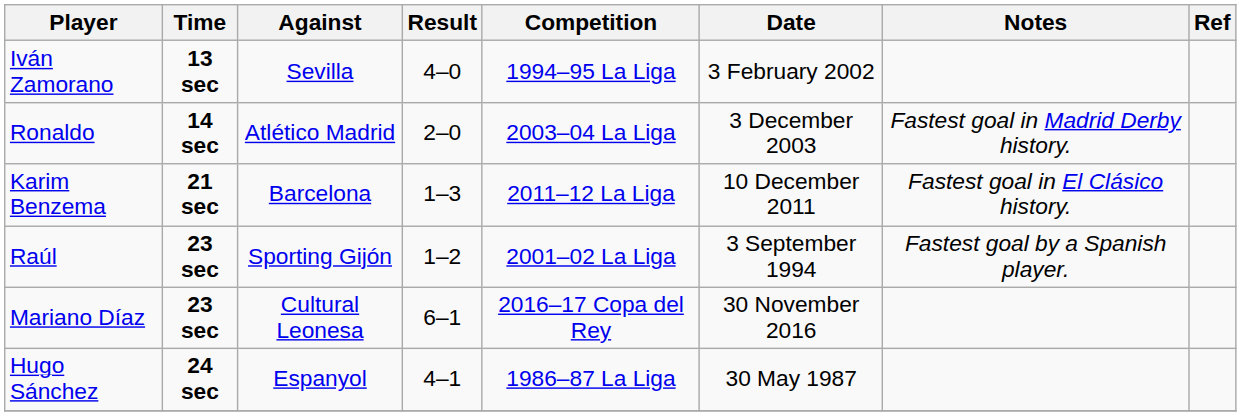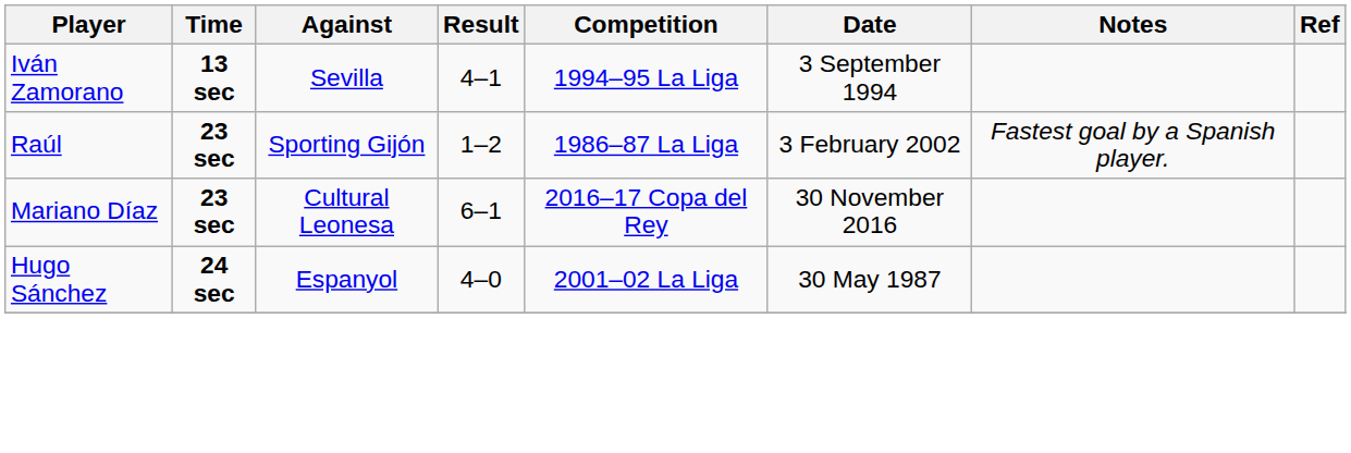Iván Zamorano | Result: 4–0 -> 4–1
Iván Zamorano | Date: 3 February 2002 -> 3 September 1994
- row: Ronaldo | 14 sec | Atlético Madrid | 2–0 | 2003–04 La Liga | 3 December 2003 | Fastest goal in Madrid Derby history.
- row: Karim Benzema | 21 sec | Barcelona | 1–3 | 2011–12 La Liga | 10 December 2011 | Fastest goal in El Clásico history.
Raúl | Competition: 2001–02 La Liga -> 1986–87 La Liga
Raúl | Date: 3 September 1994 -> 3 February 2002
Hugo Sánchez | Result: 4–1 -> 4–0
Hugo Sánchez | Competition: 1986–87 La Liga -> 2001–02 La Liga
